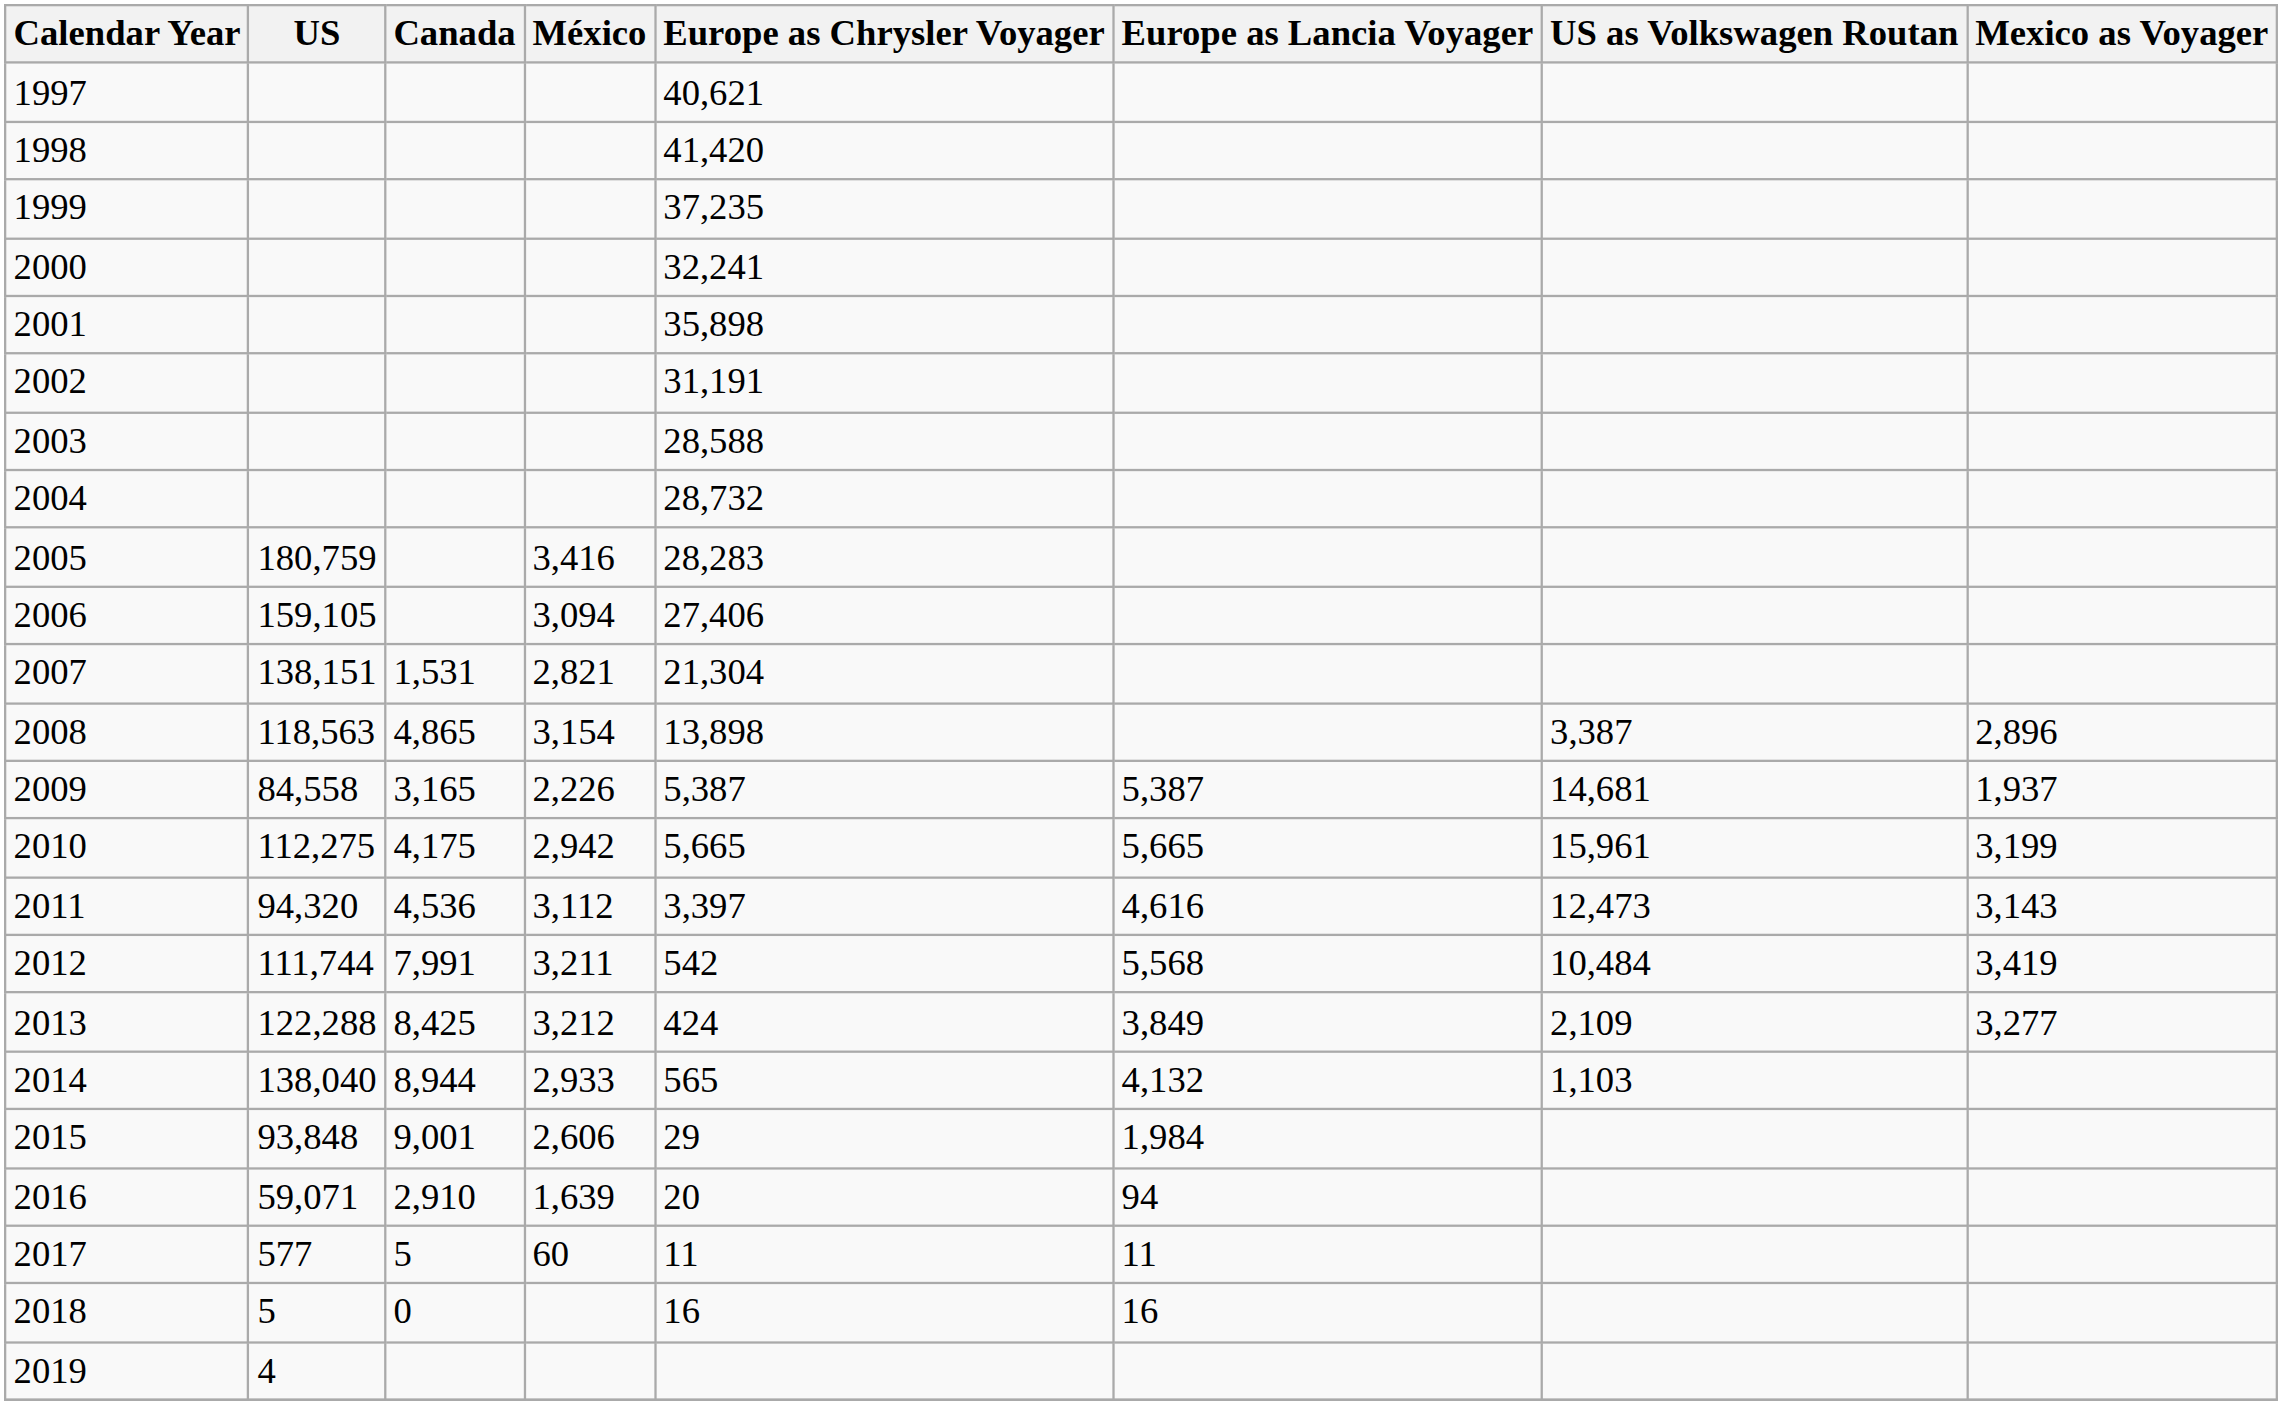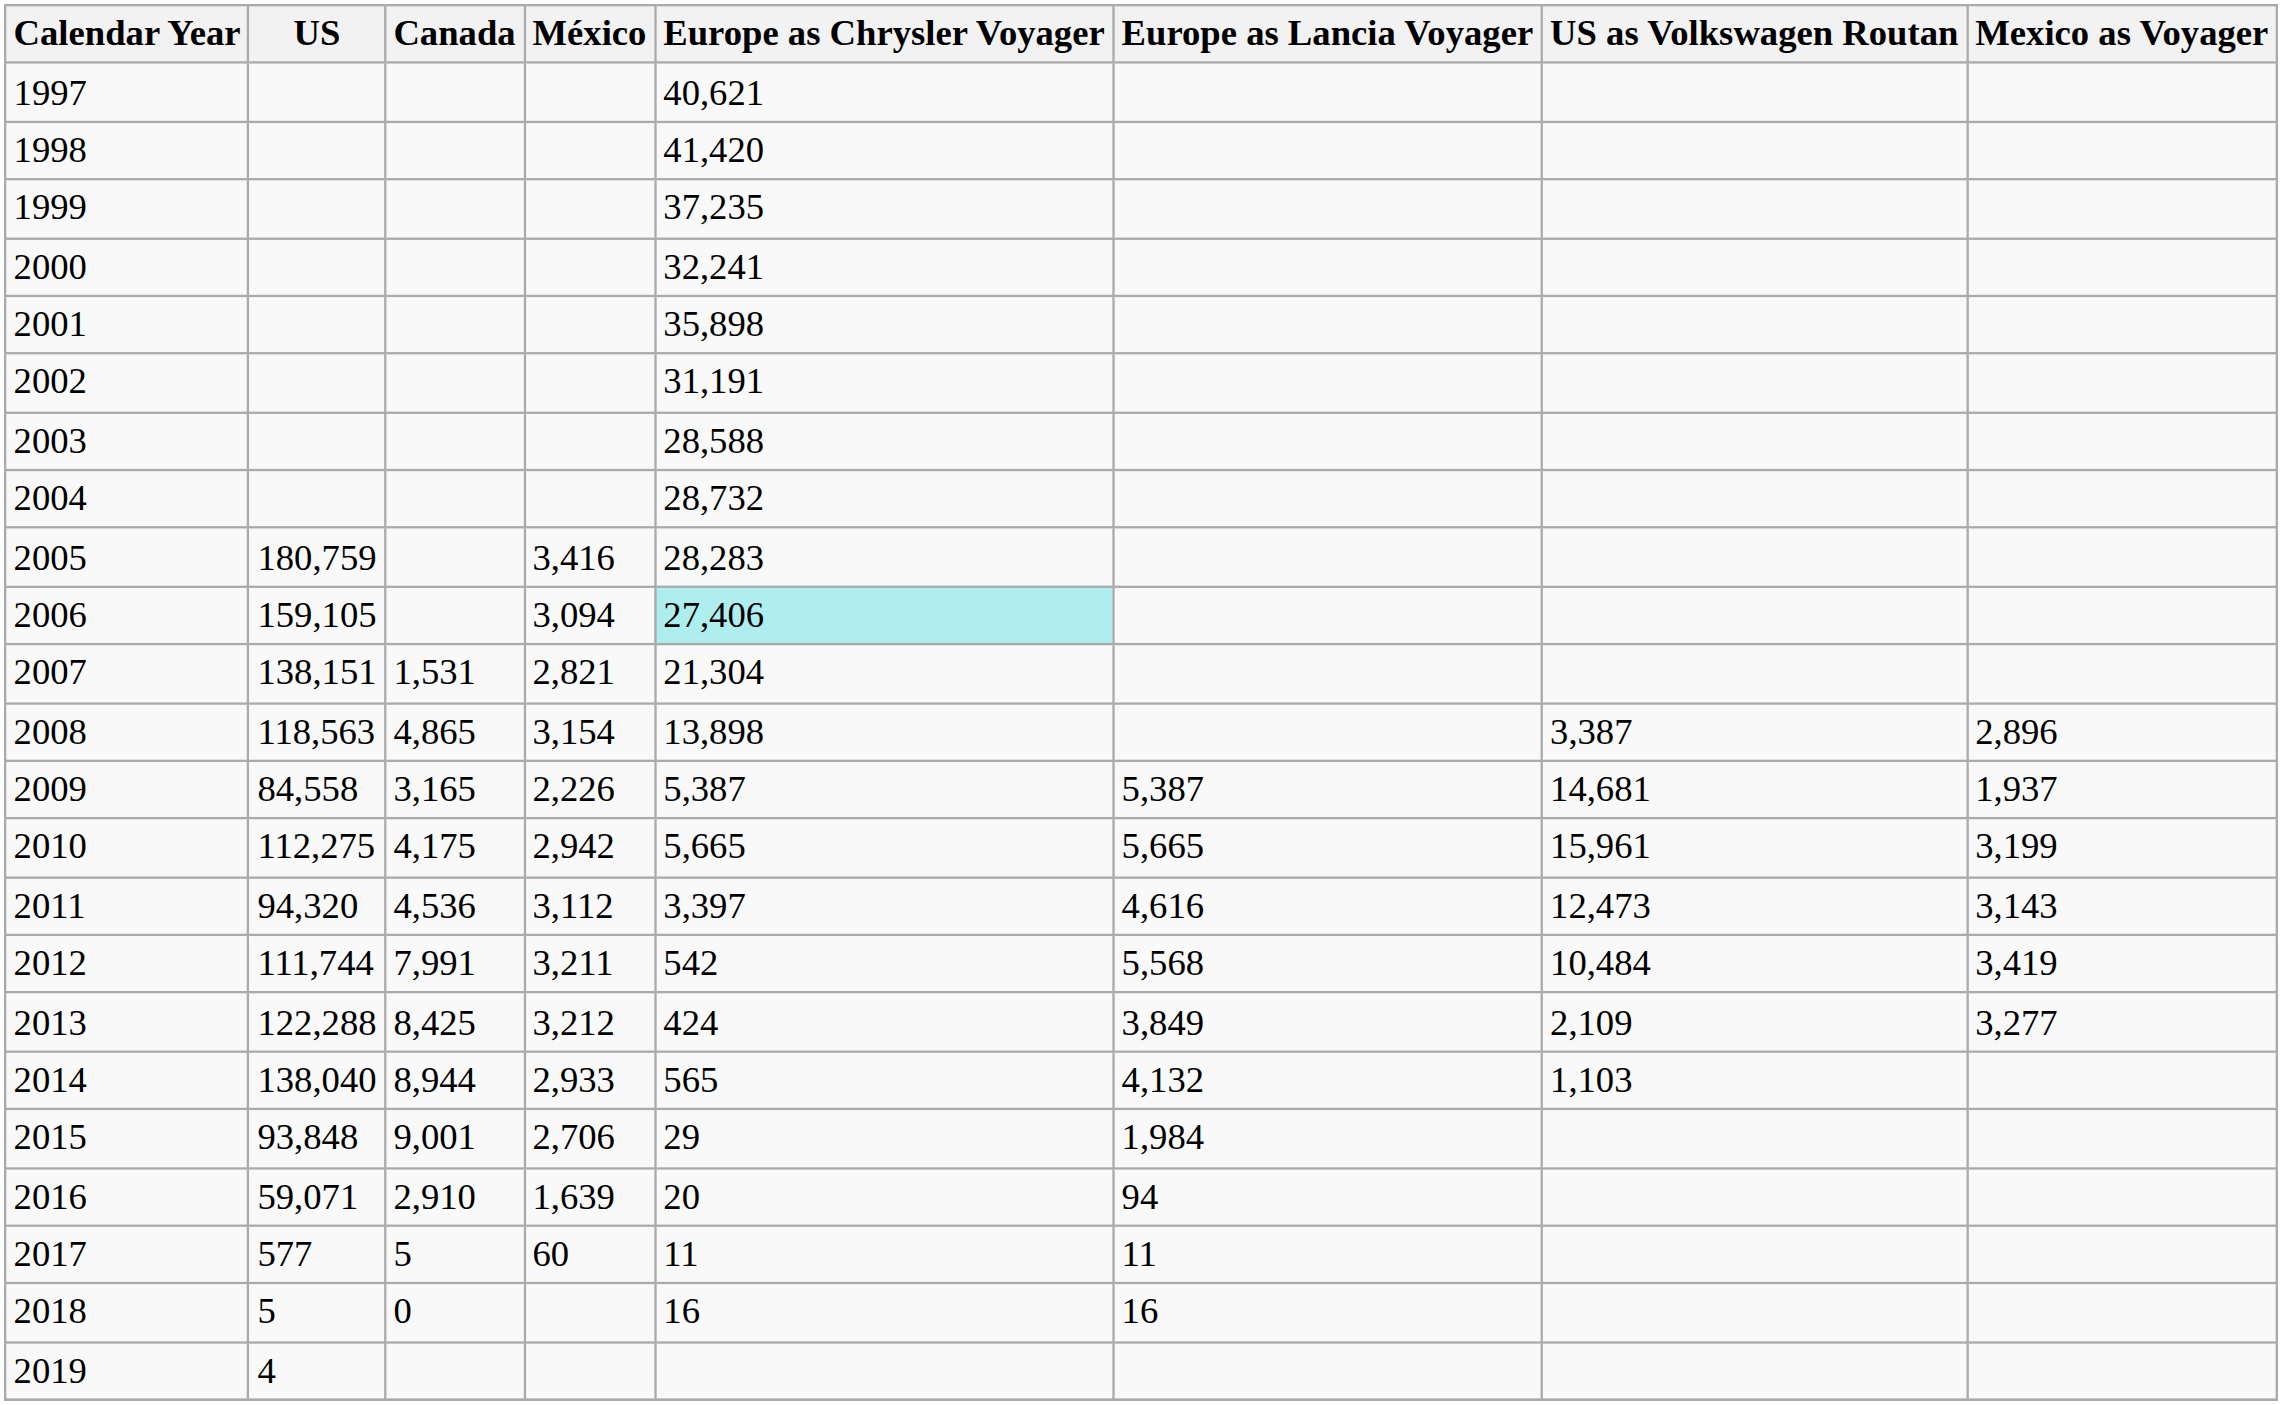2006 | Europe as Chrysler Voyager: no background -> paleturquoise background
2015 | México: 2,606 -> 2,706
